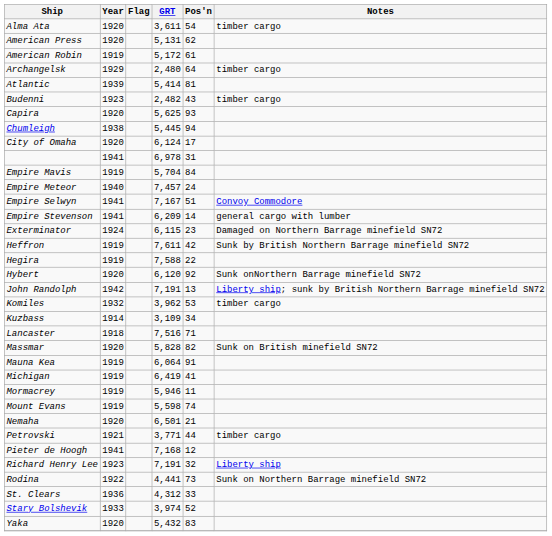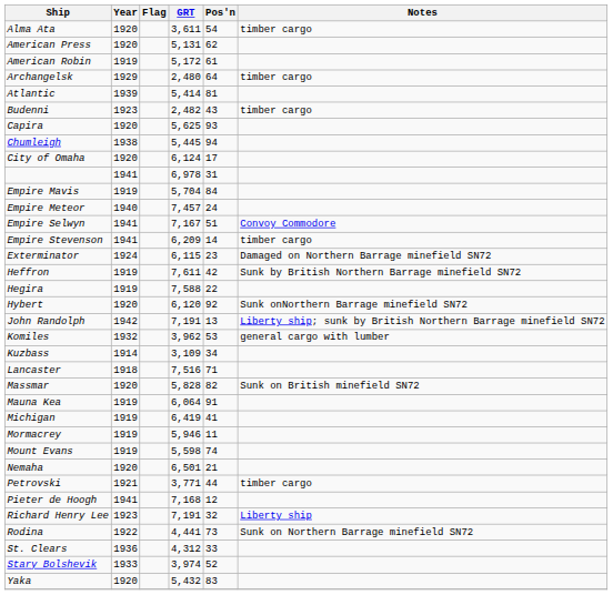Empire Stevenson | Notes: general cargo with lumber -> timber cargo
Komiles | Notes: timber cargo -> general cargo with lumber
